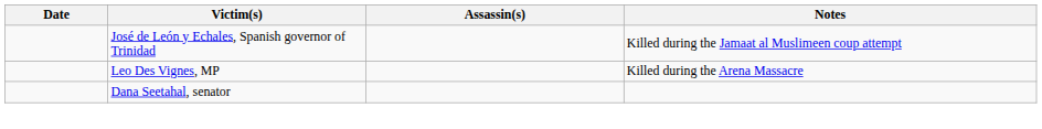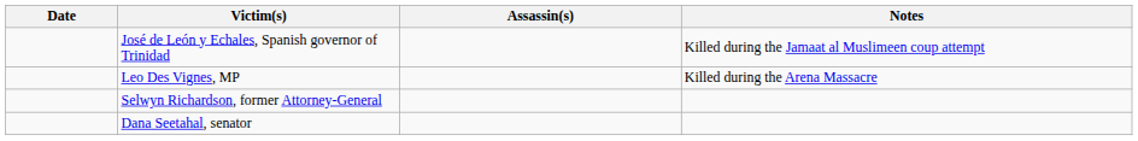+ row: Selwyn Richardson, former Attorney-General
